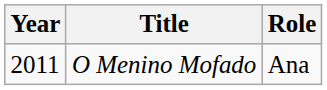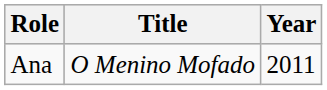columns swapped: Year <-> Role
